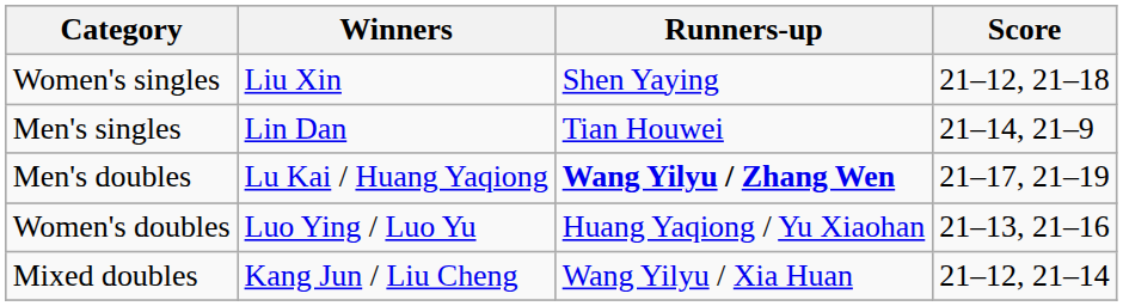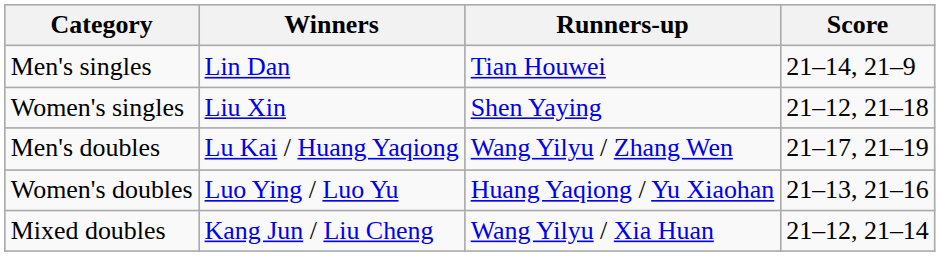rows swapped: Men's singles <-> Women's singles
Men's doubles | Runners-up: bold -> normal
